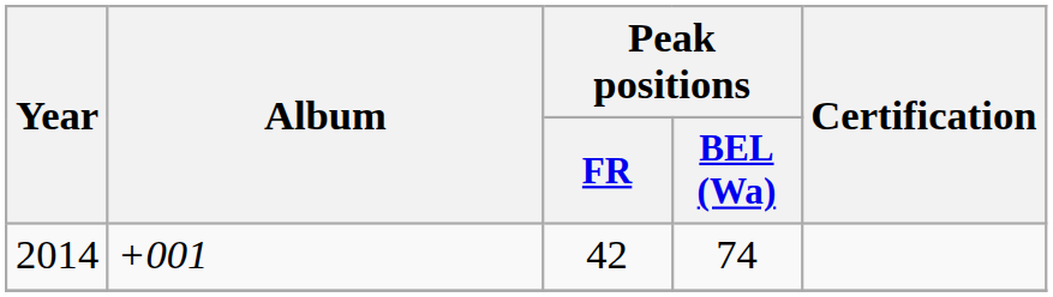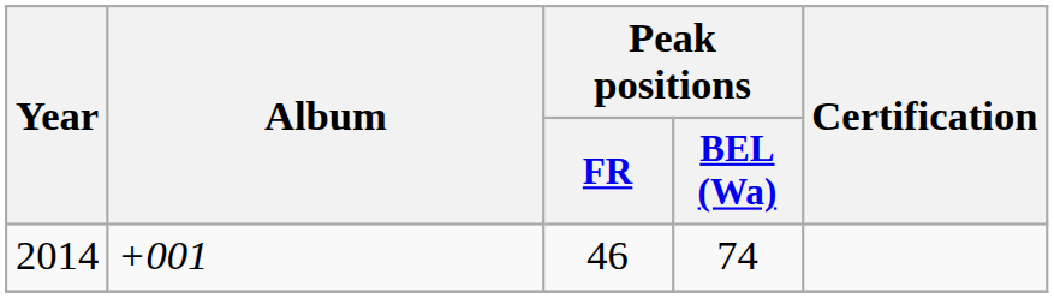2014 | Peak positions / FR: 42 -> 46
